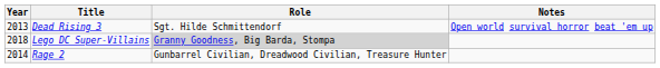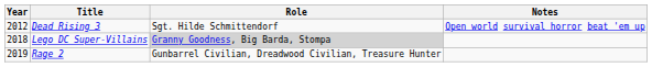Dead Rising 3 | Year: 2013 -> 2012
Rage 2 | Year: 2014 -> 2019
